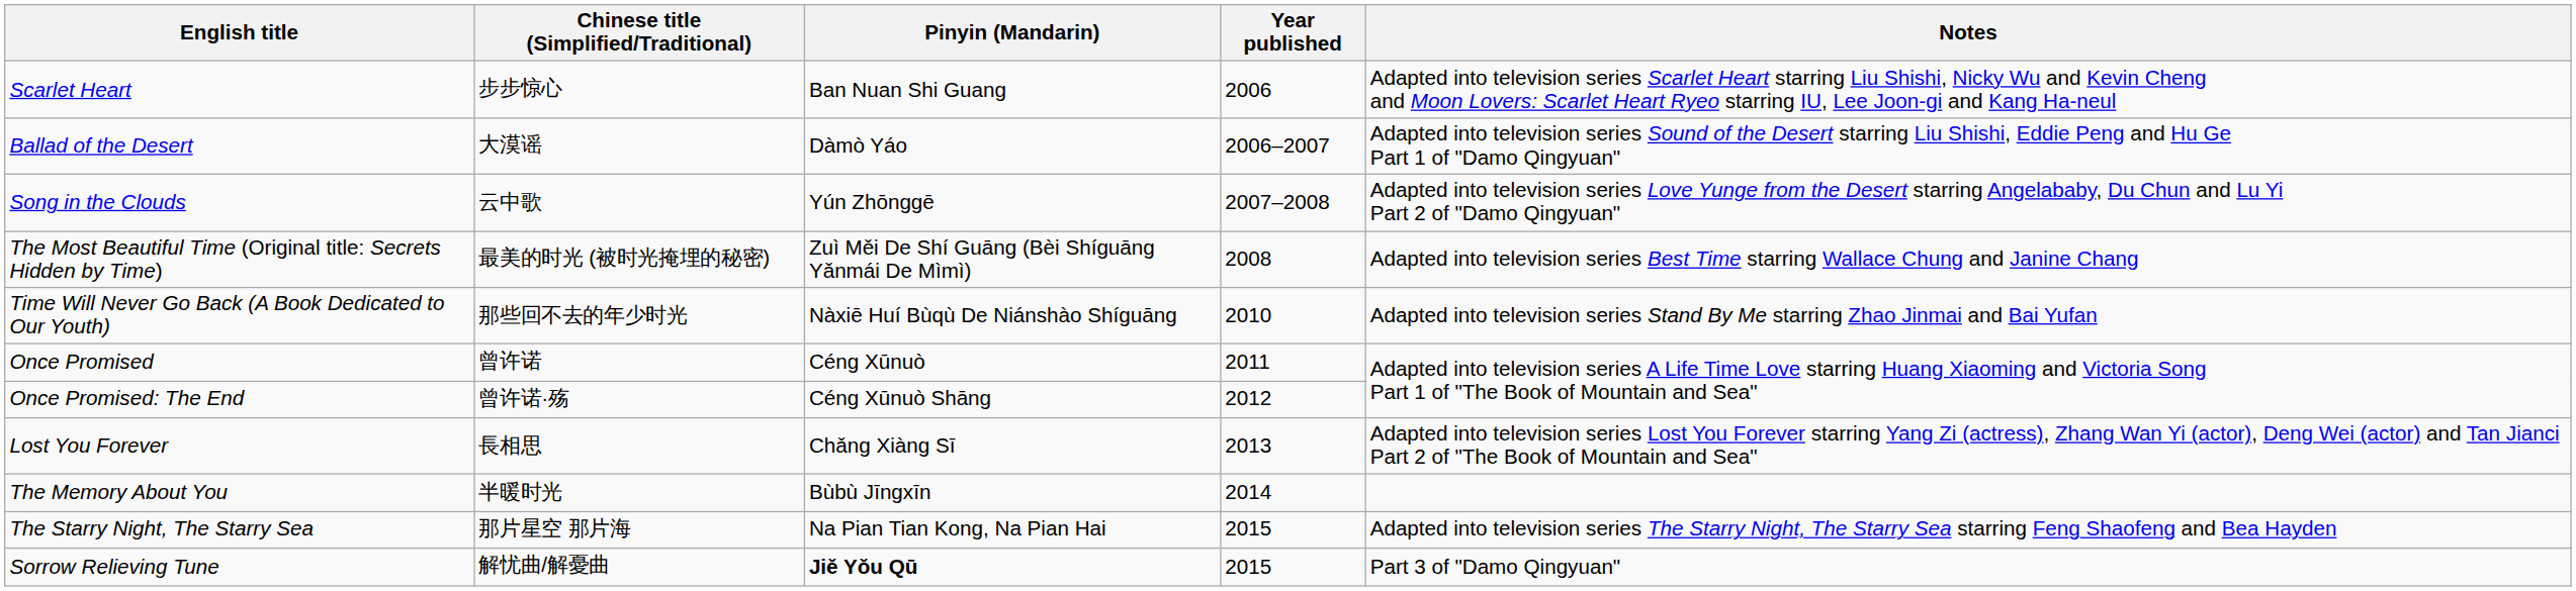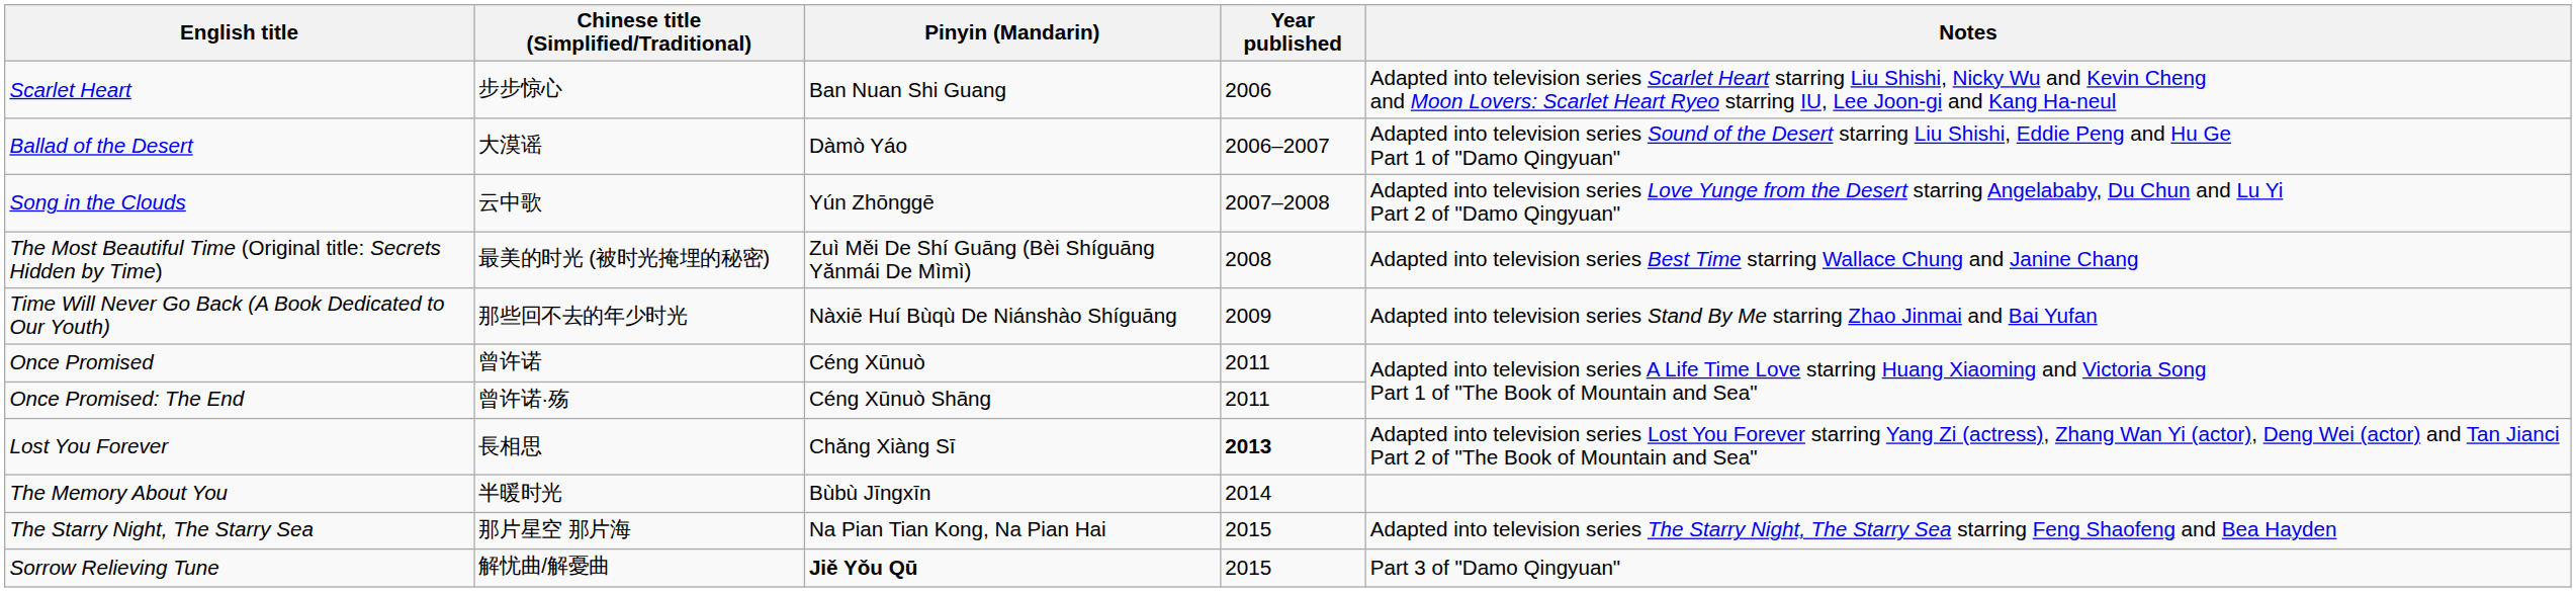Time Will Never Go Back (A Book Dedicated to Our Youth) | Year published: 2010 -> 2009
Once Promised: The End | Year published: 2012 -> 2011
Lost You Forever | Year published: normal -> bold
